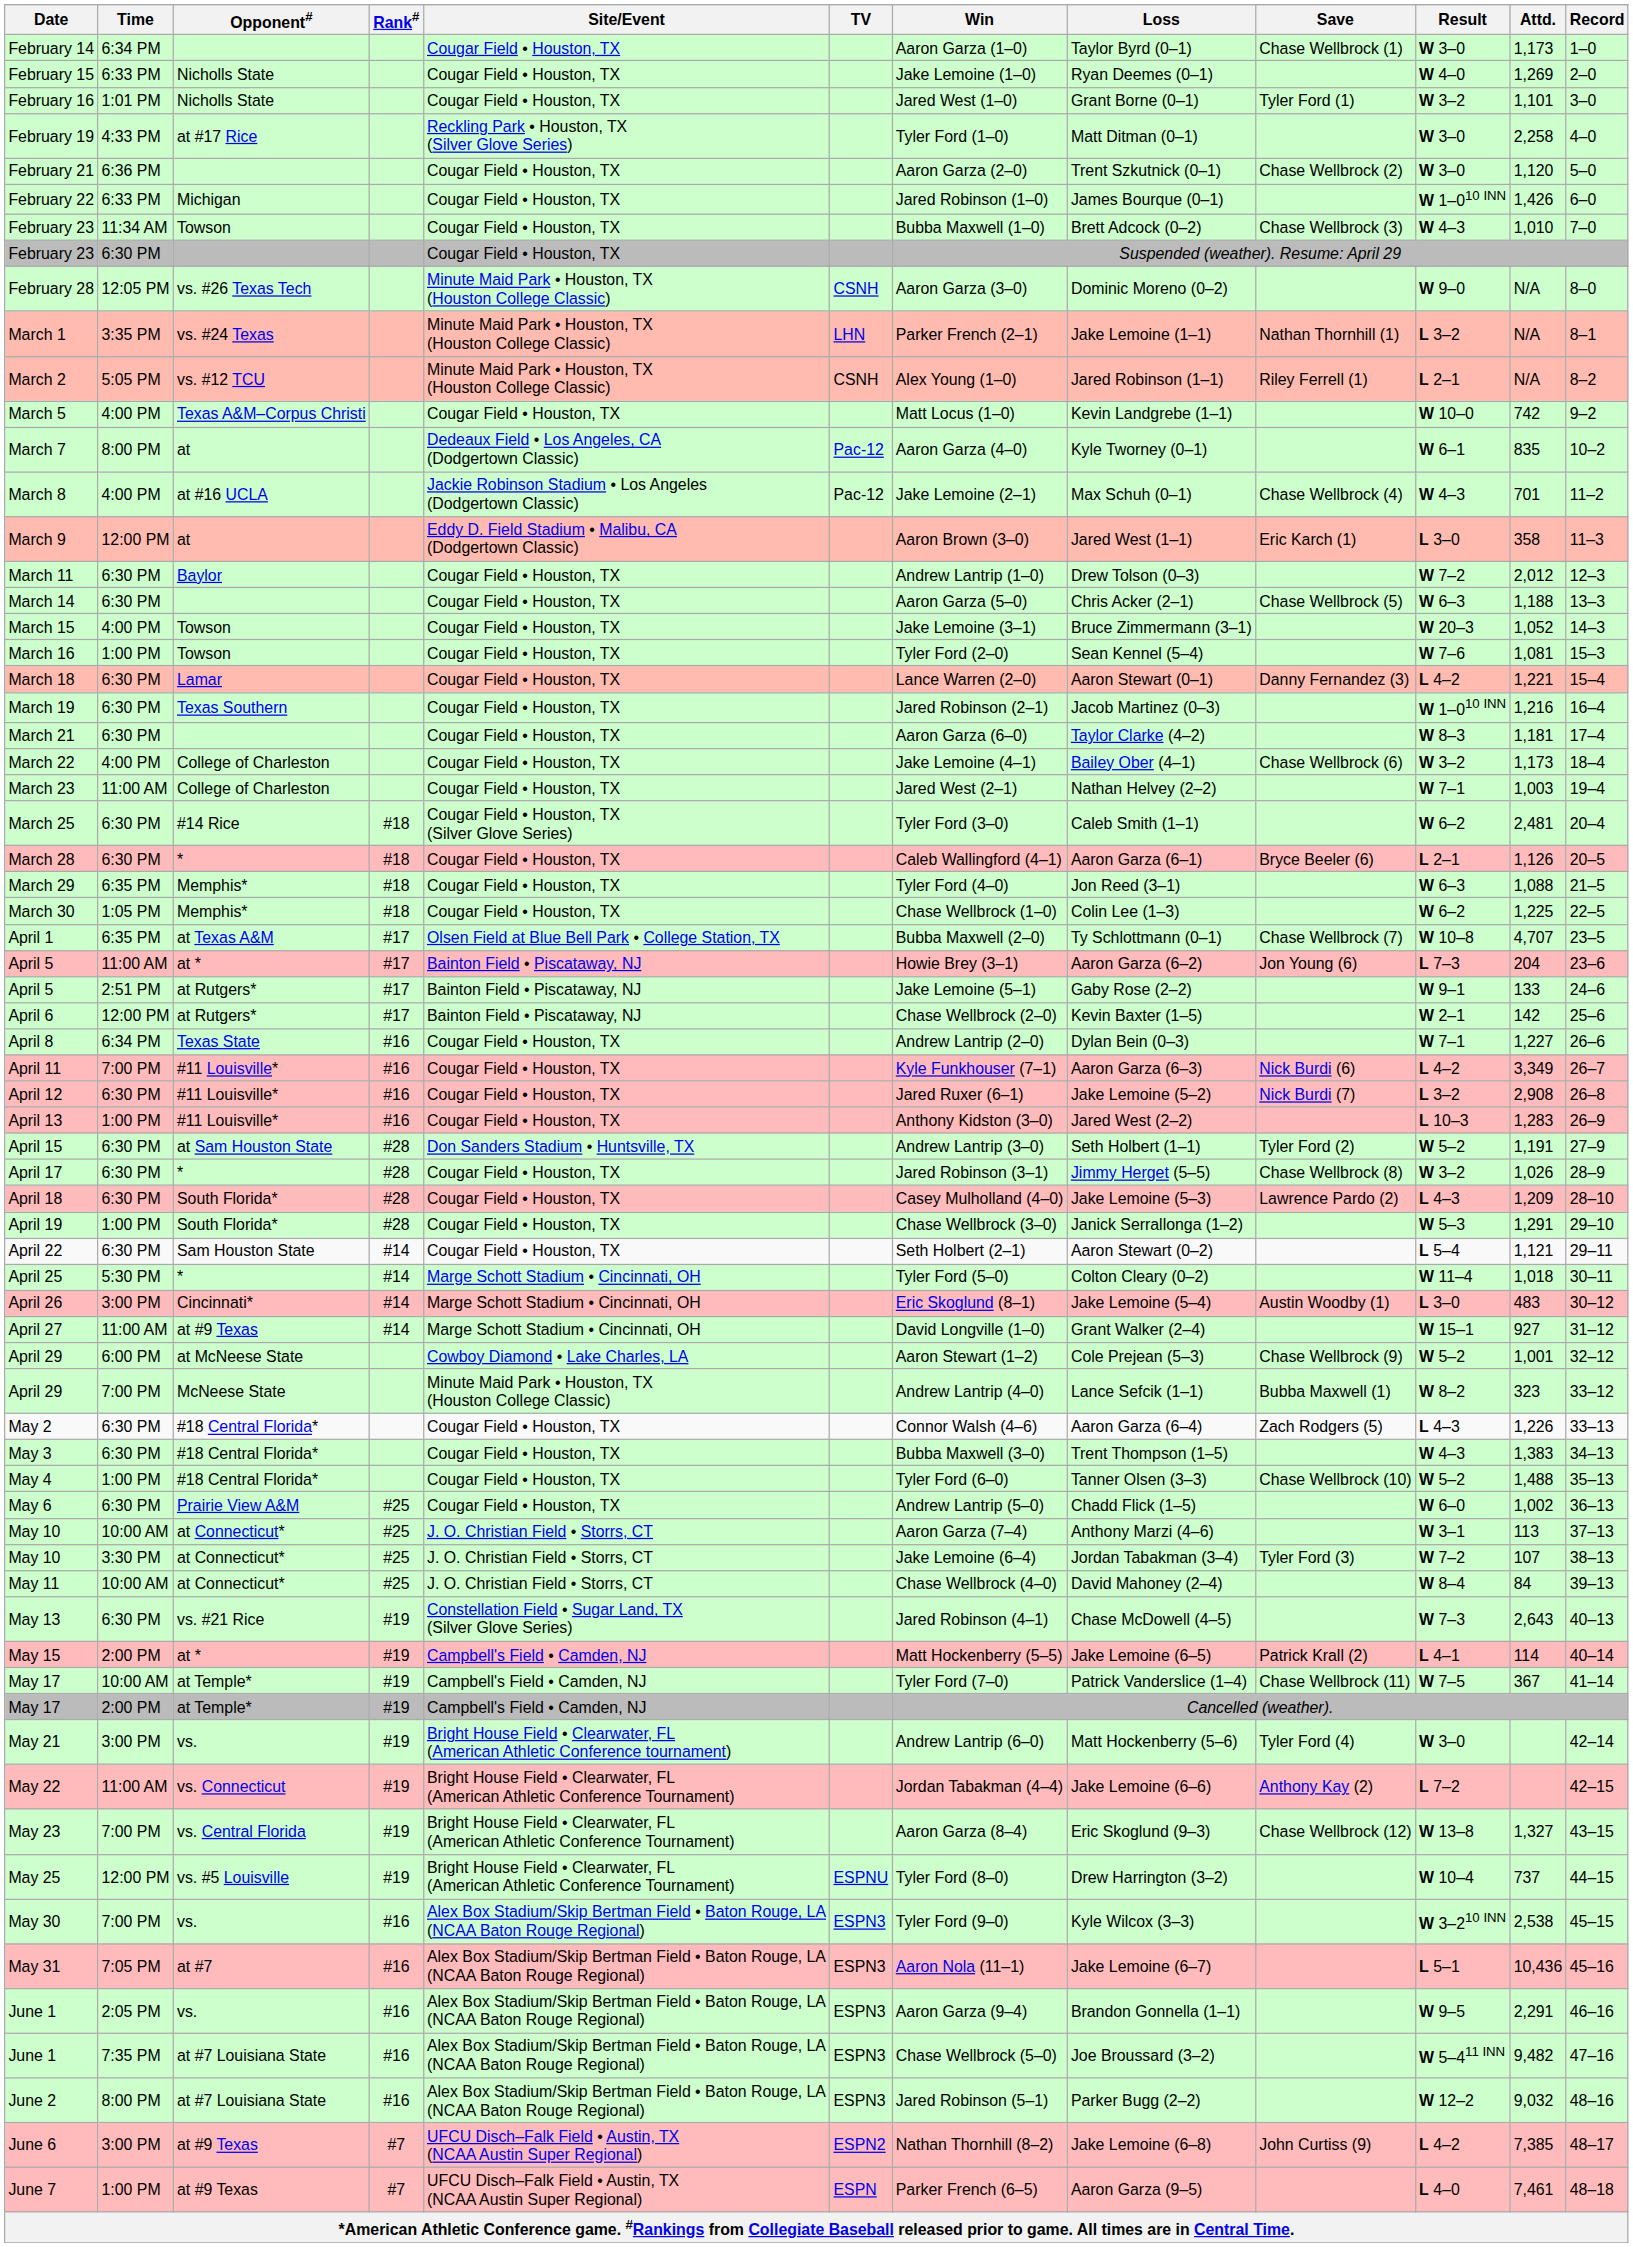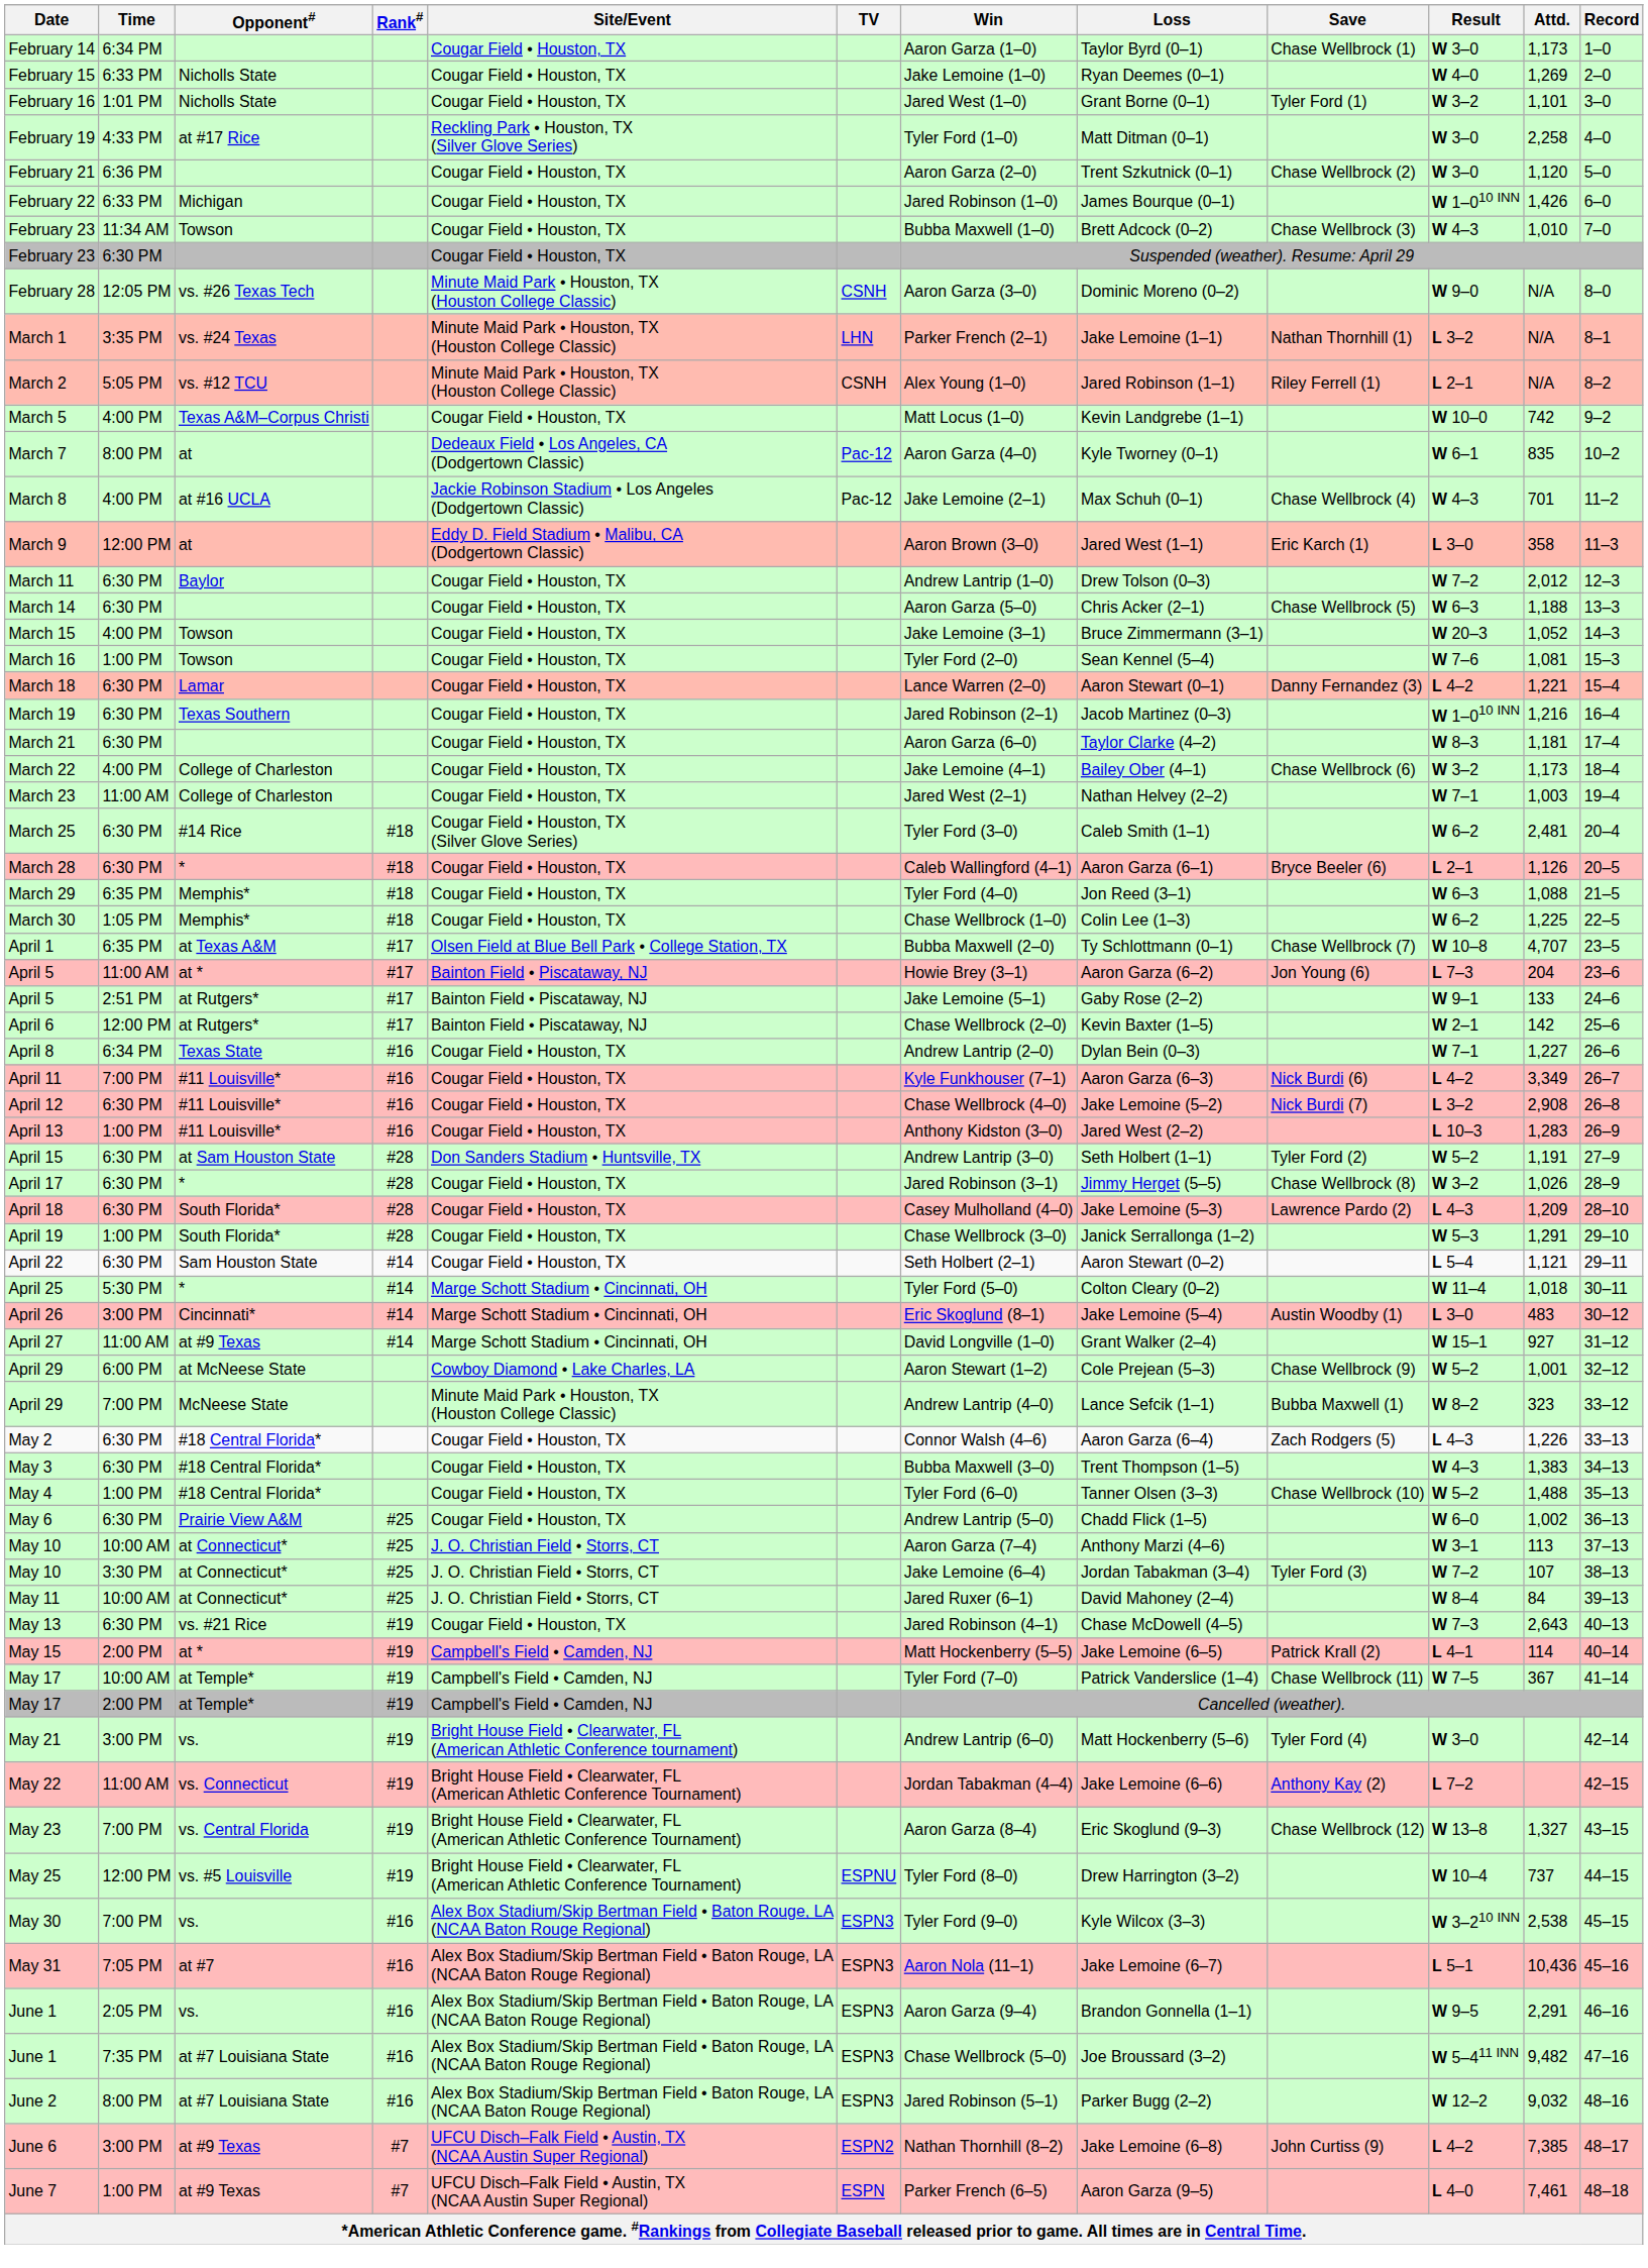April 12 | Win: Jared Ruxer (6–1) -> Chase Wellbrock (4–0)
May 11 | Win: Chase Wellbrock (4–0) -> Jared Ruxer (6–1)
May 13 | Site/Event: Constellation Field • Sugar Land, TX (Silver Glove Series) -> Cougar Field • Houston, TX
